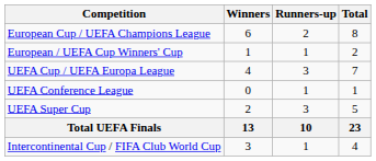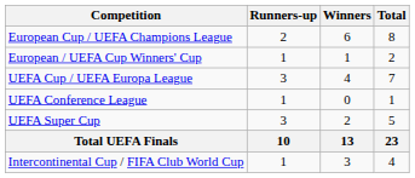columns swapped: Winners <-> Runners-up
